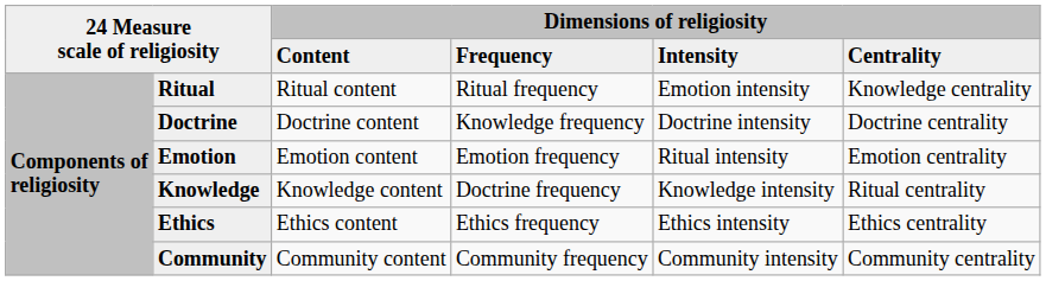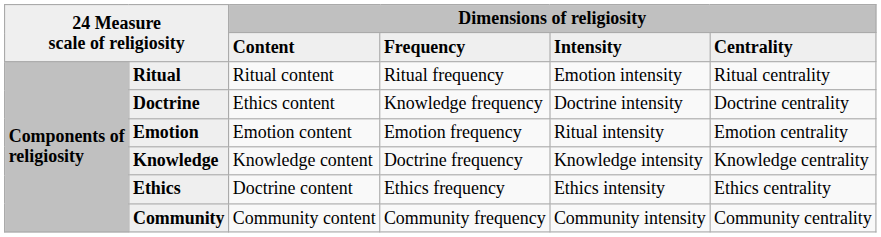Ritual | column 6: Knowledge centrality -> Ritual centrality
Doctrine | column 3: Doctrine content -> Ethics content
Knowledge | column 6: Ritual centrality -> Knowledge centrality
Ethics | column 3: Ethics content -> Doctrine content
